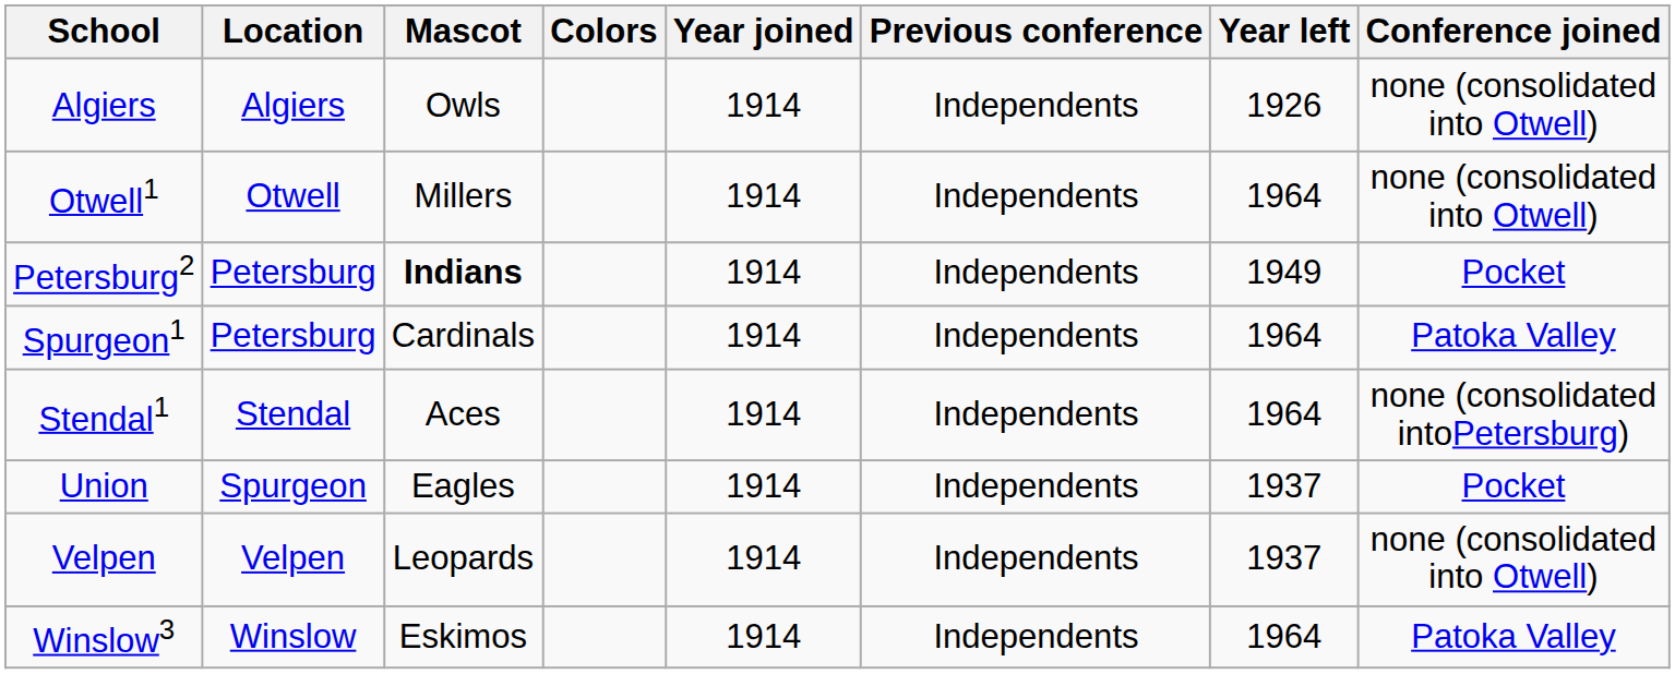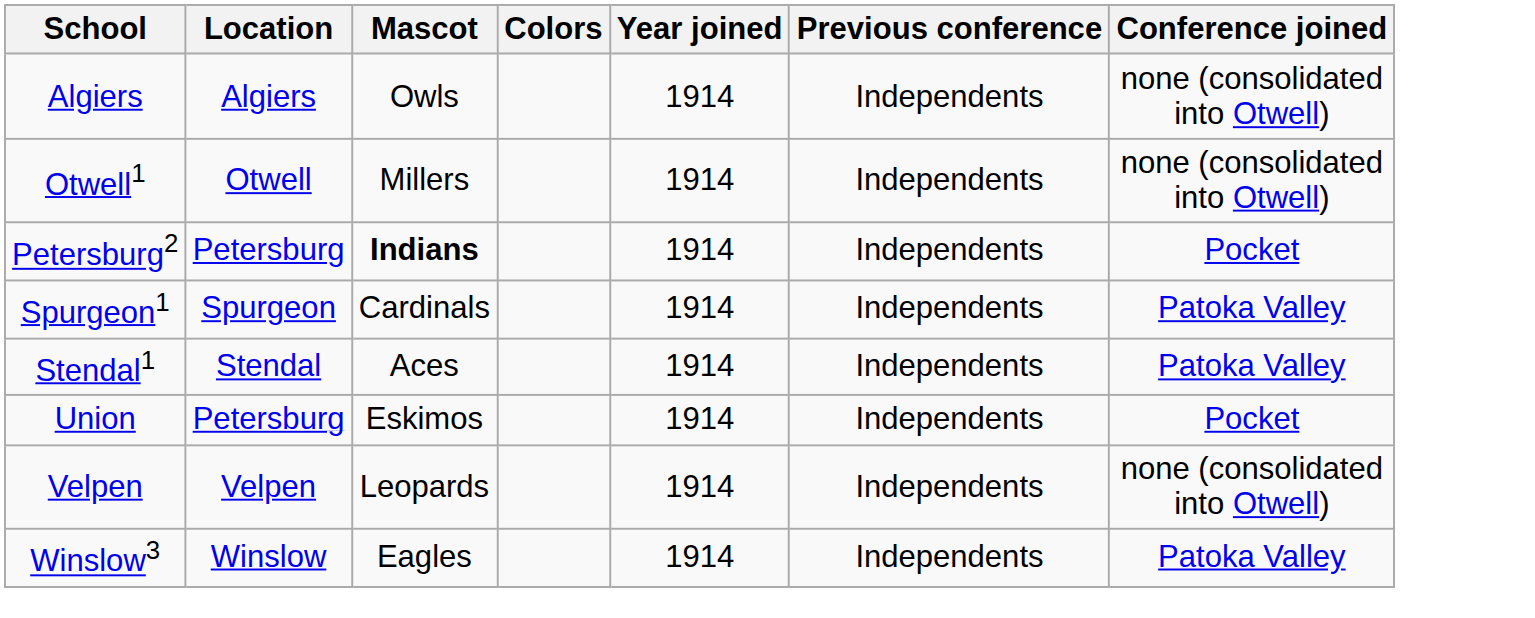- column: Year left | 1926 | 1964 | 1949 | 1964 | 1964 | 1937 | 1937 | 1964
Spurgeon1 | Location: Petersburg -> Spurgeon
Stendal1 | Conference joined: none (consolidated intoPetersburg) -> Patoka Valley
Union | Location: Spurgeon -> Petersburg
Union | Mascot: Eagles -> Eskimos
Winslow3 | Mascot: Eskimos -> Eagles
